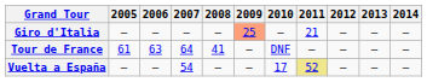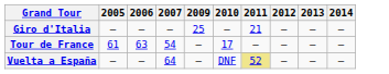- column: 2008 | — | 41 | —
Giro d'Italia | 2009: lightsalmon background -> no background
Tour de France | 2007: 64 -> 54
Tour de France | 2010: DNF -> 17
Vuelta a España | 2007: 54 -> 64
Vuelta a España | 2010: 17 -> DNF
